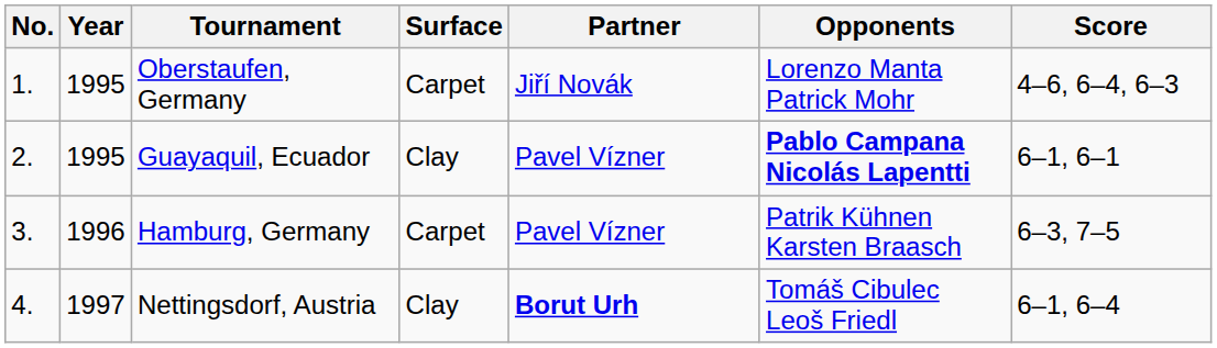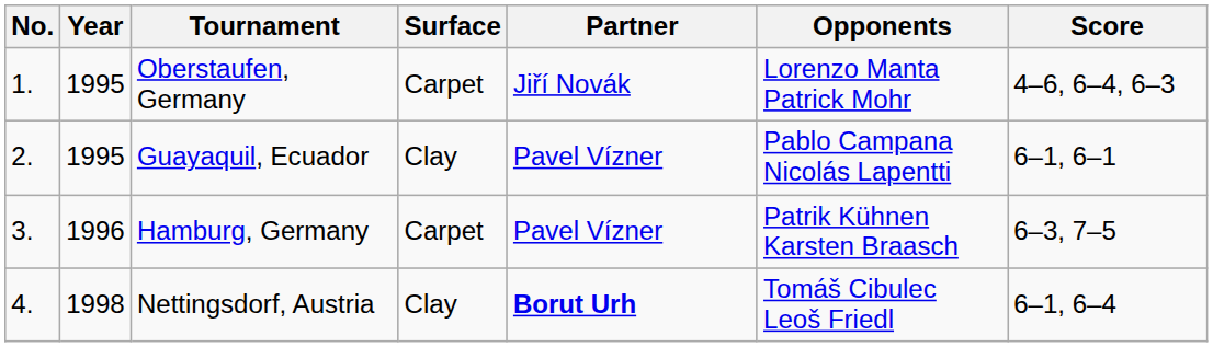Guayaquil, Ecuador | Opponents: bold -> normal
Nettingsdorf, Austria | Year: 1997 -> 1998
